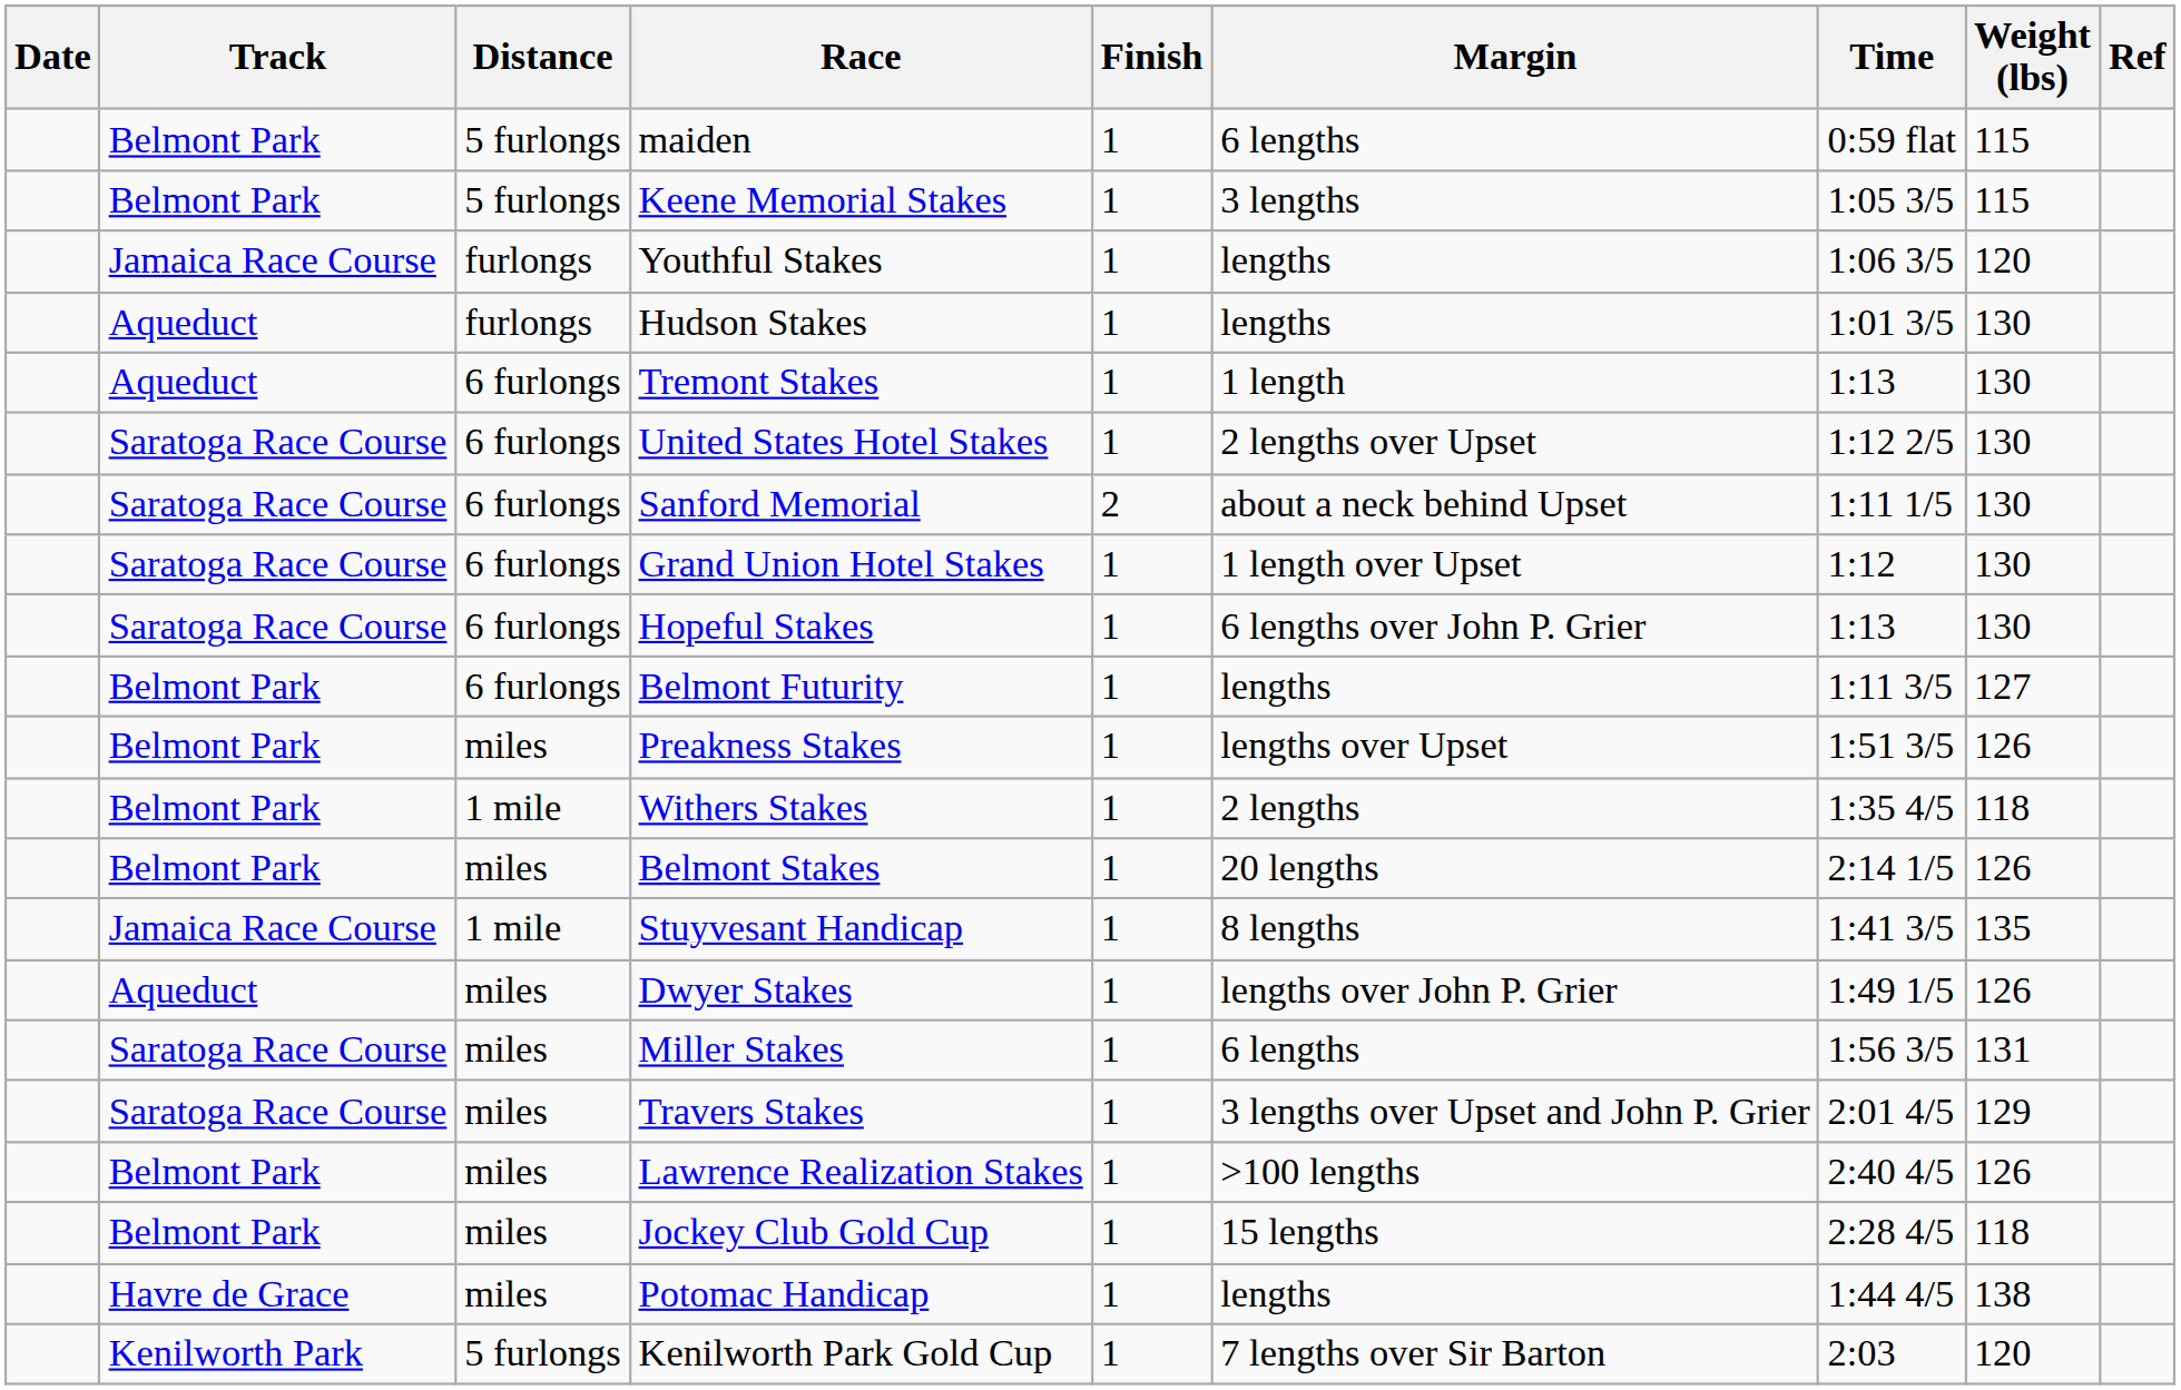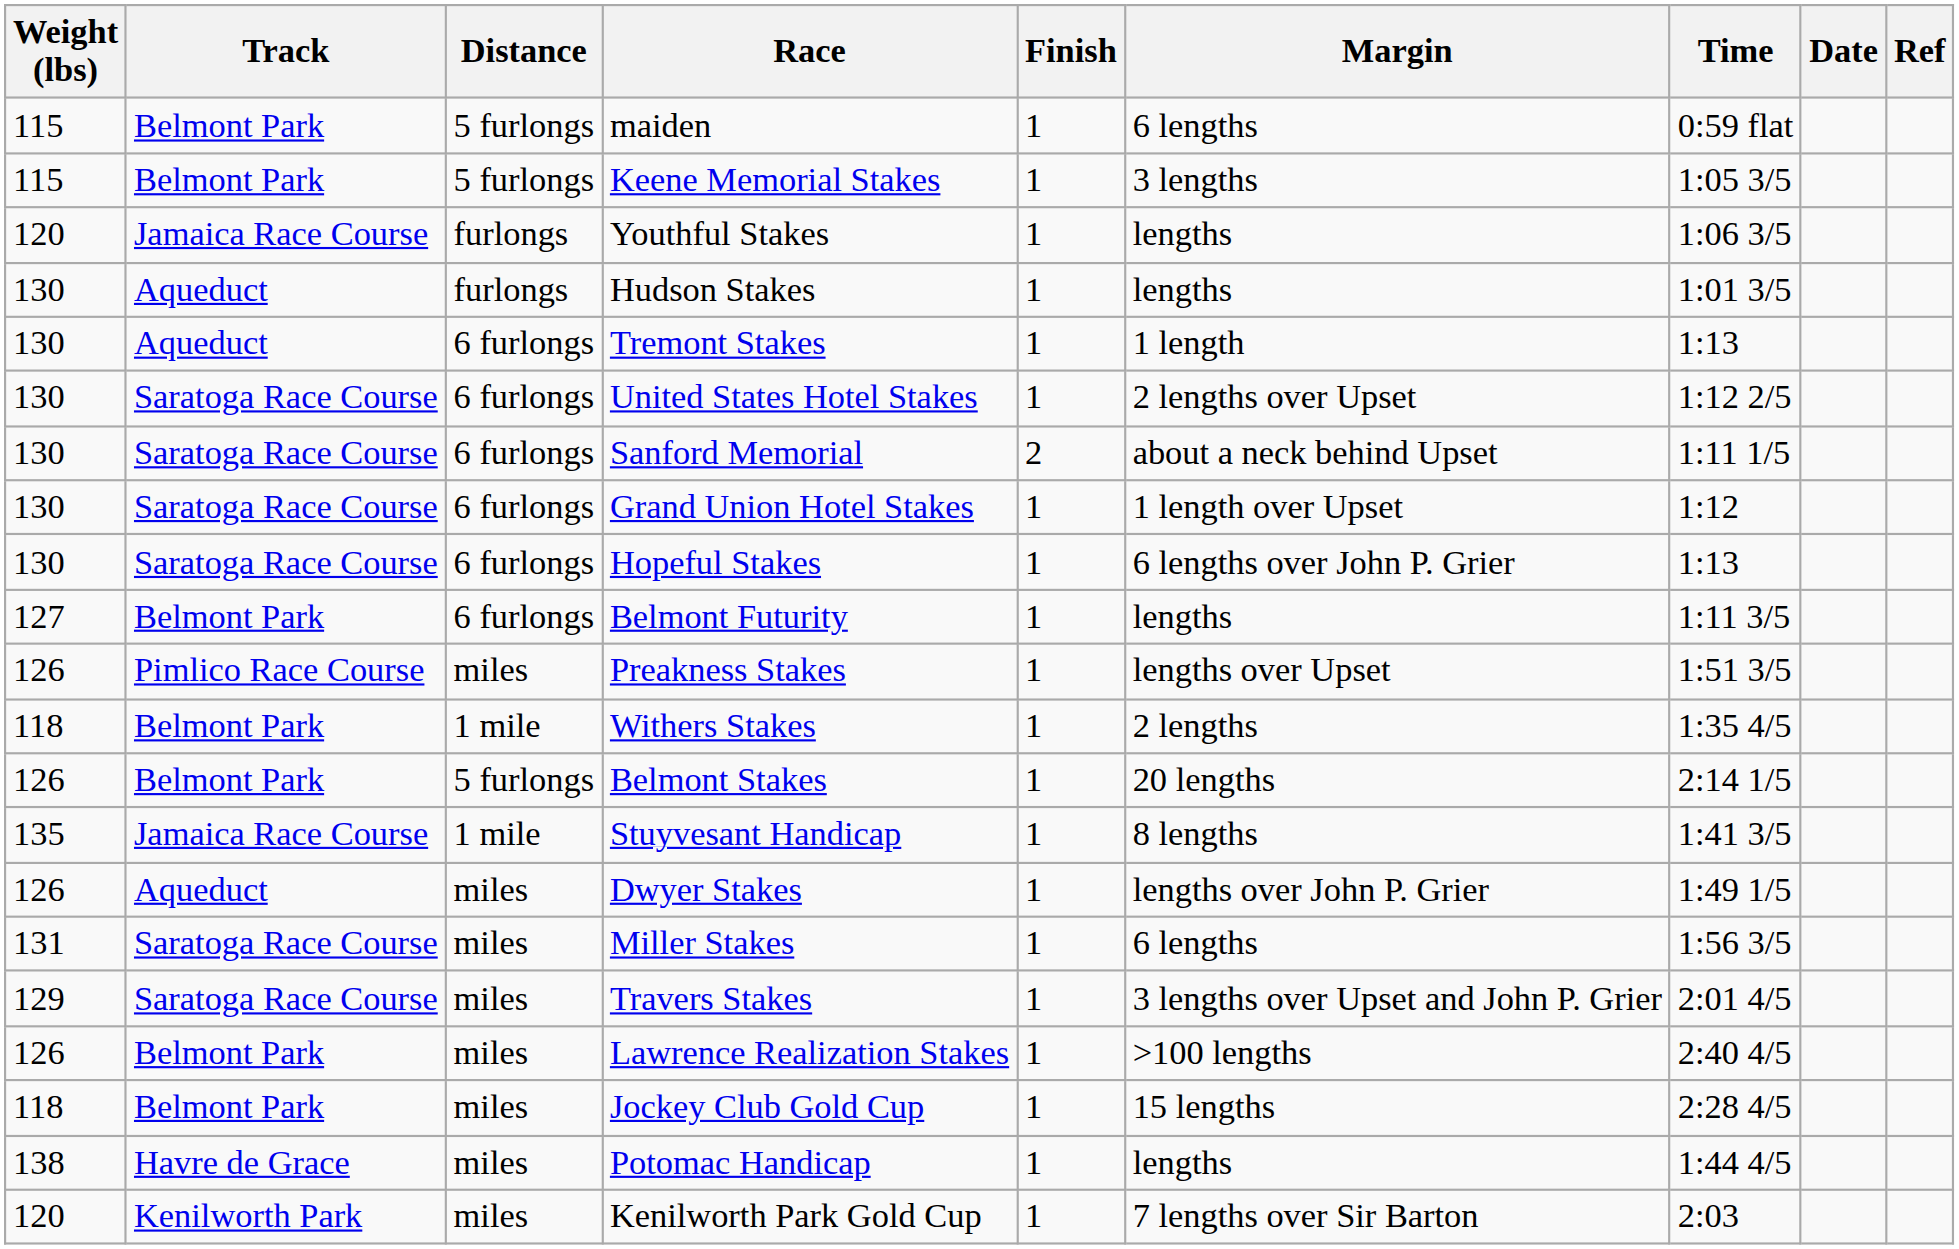columns swapped: Date <-> Weight (lbs)
Preakness Stakes | Track: Belmont Park -> Pimlico Race Course
Belmont Stakes | Distance: miles -> 5 furlongs
Kenilworth Park Gold Cup | Distance: 5 furlongs -> miles
